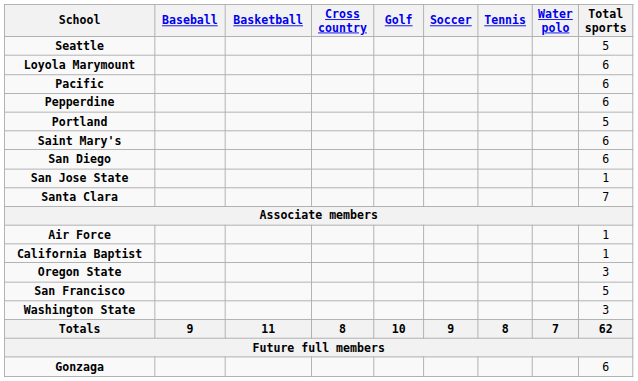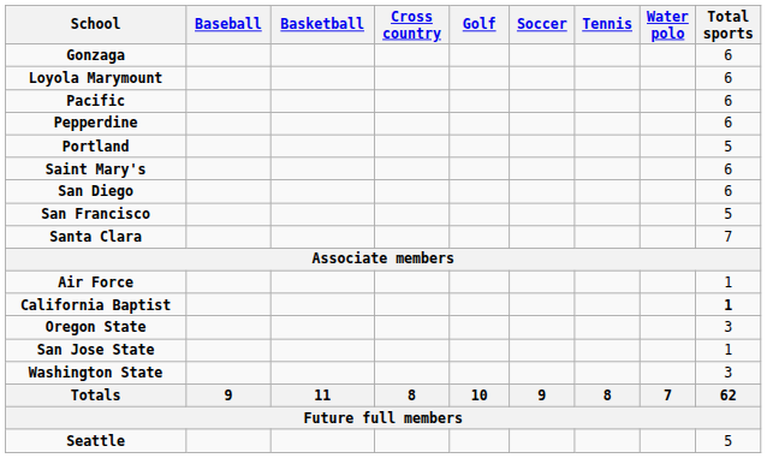rows swapped: Gonzaga <-> Seattle
rows swapped: San Francisco <-> San Jose State
California Baptist | Total sports: normal -> bold
